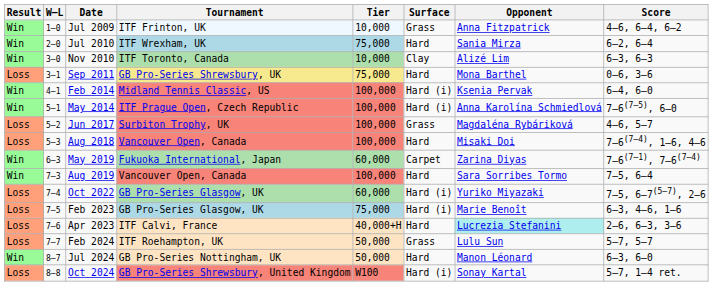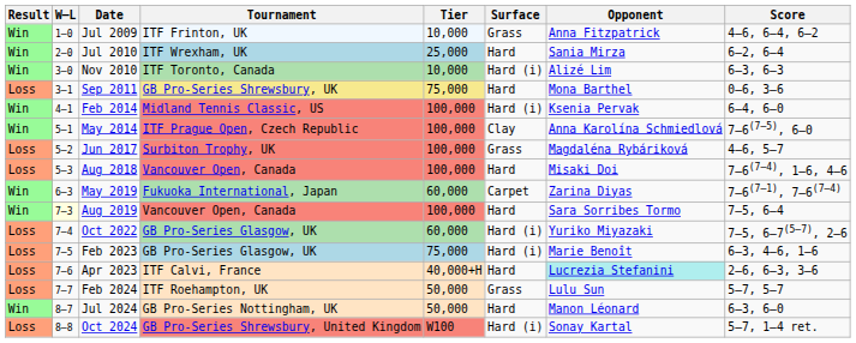Jul 2010 | Tier: 75,000 -> 25,000
Nov 2010 | Surface: Clay -> Hard (i)
May 2014 | Surface: Hard (i) -> Clay
Aug 2019 | W–L: no background -> lightyellow background
